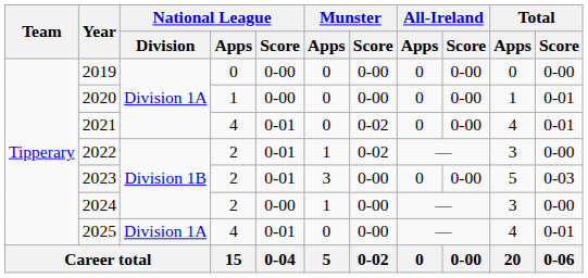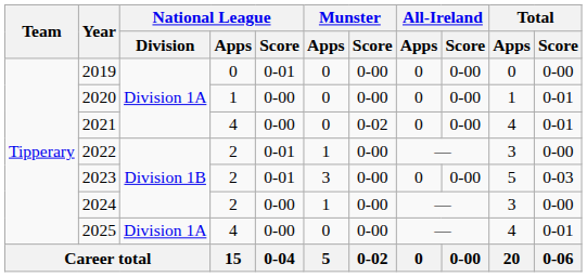2019 | National League / Score: 0-00 -> 0-01
2021 | National League / Score: 0-01 -> 0-00
2022 | Munster / Score: 0-02 -> 0-00
2025 | National League / Score: 0-01 -> 0-00
